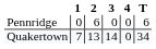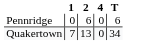- column: 3 | 0 | 14
